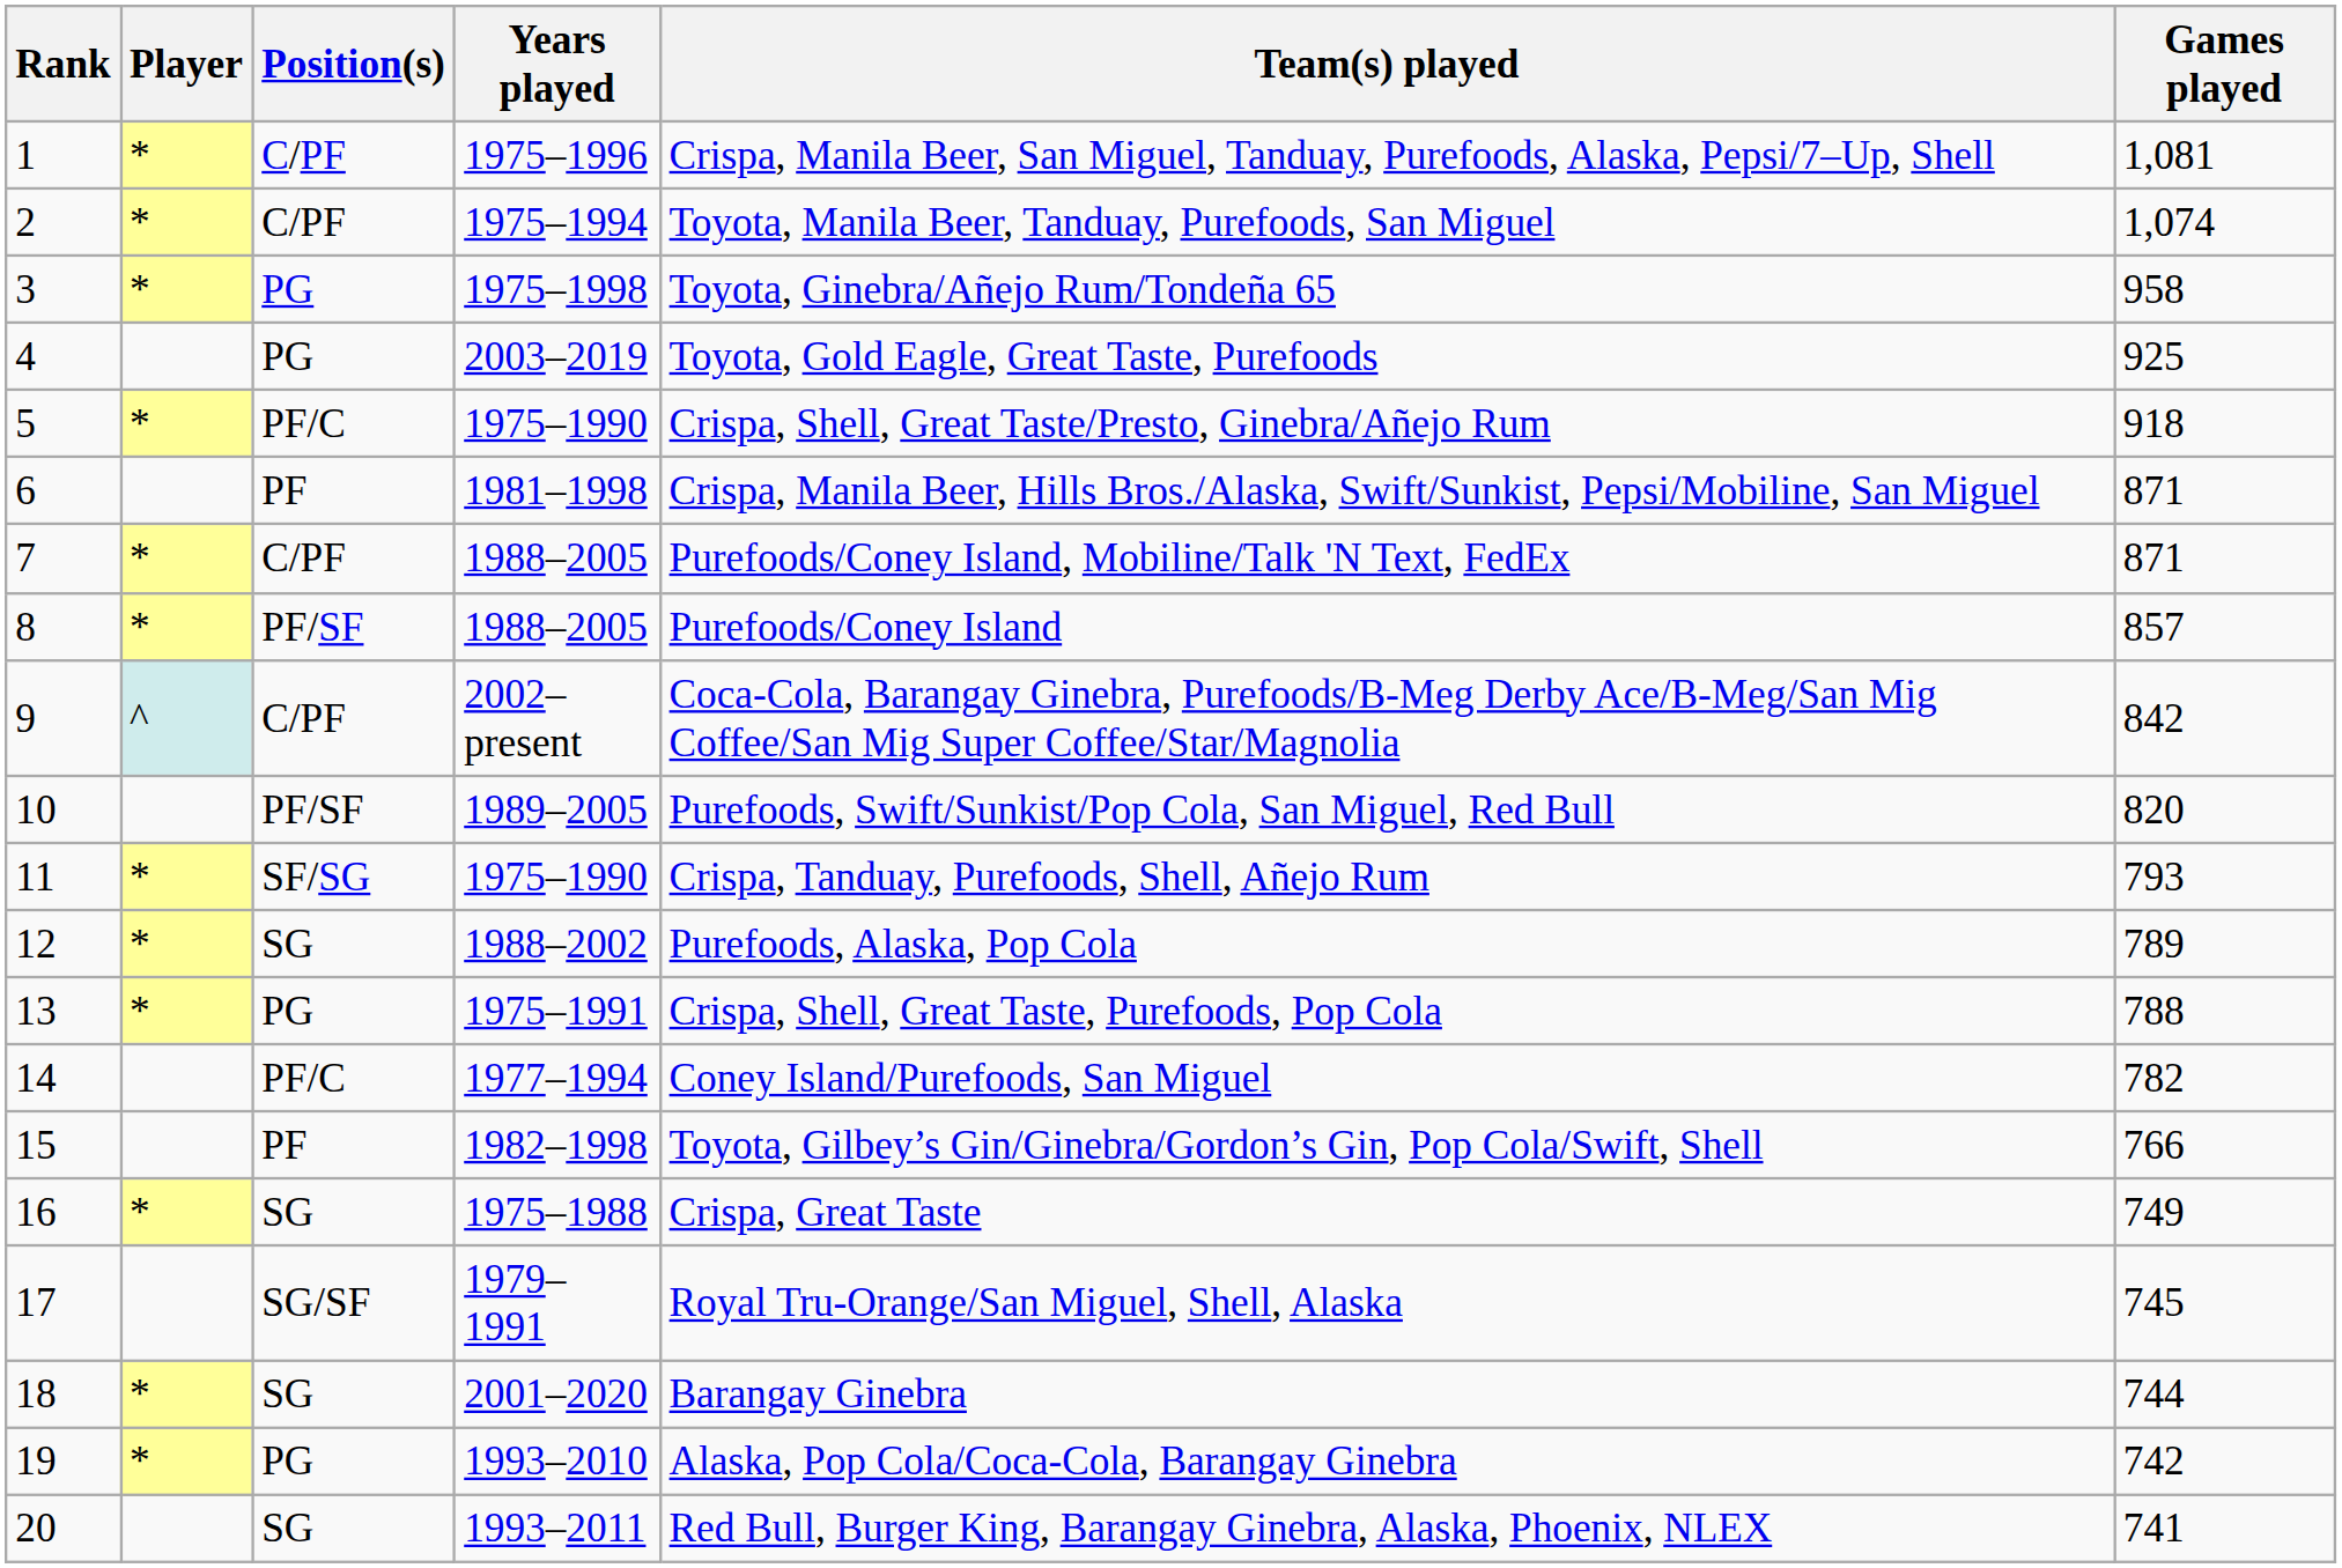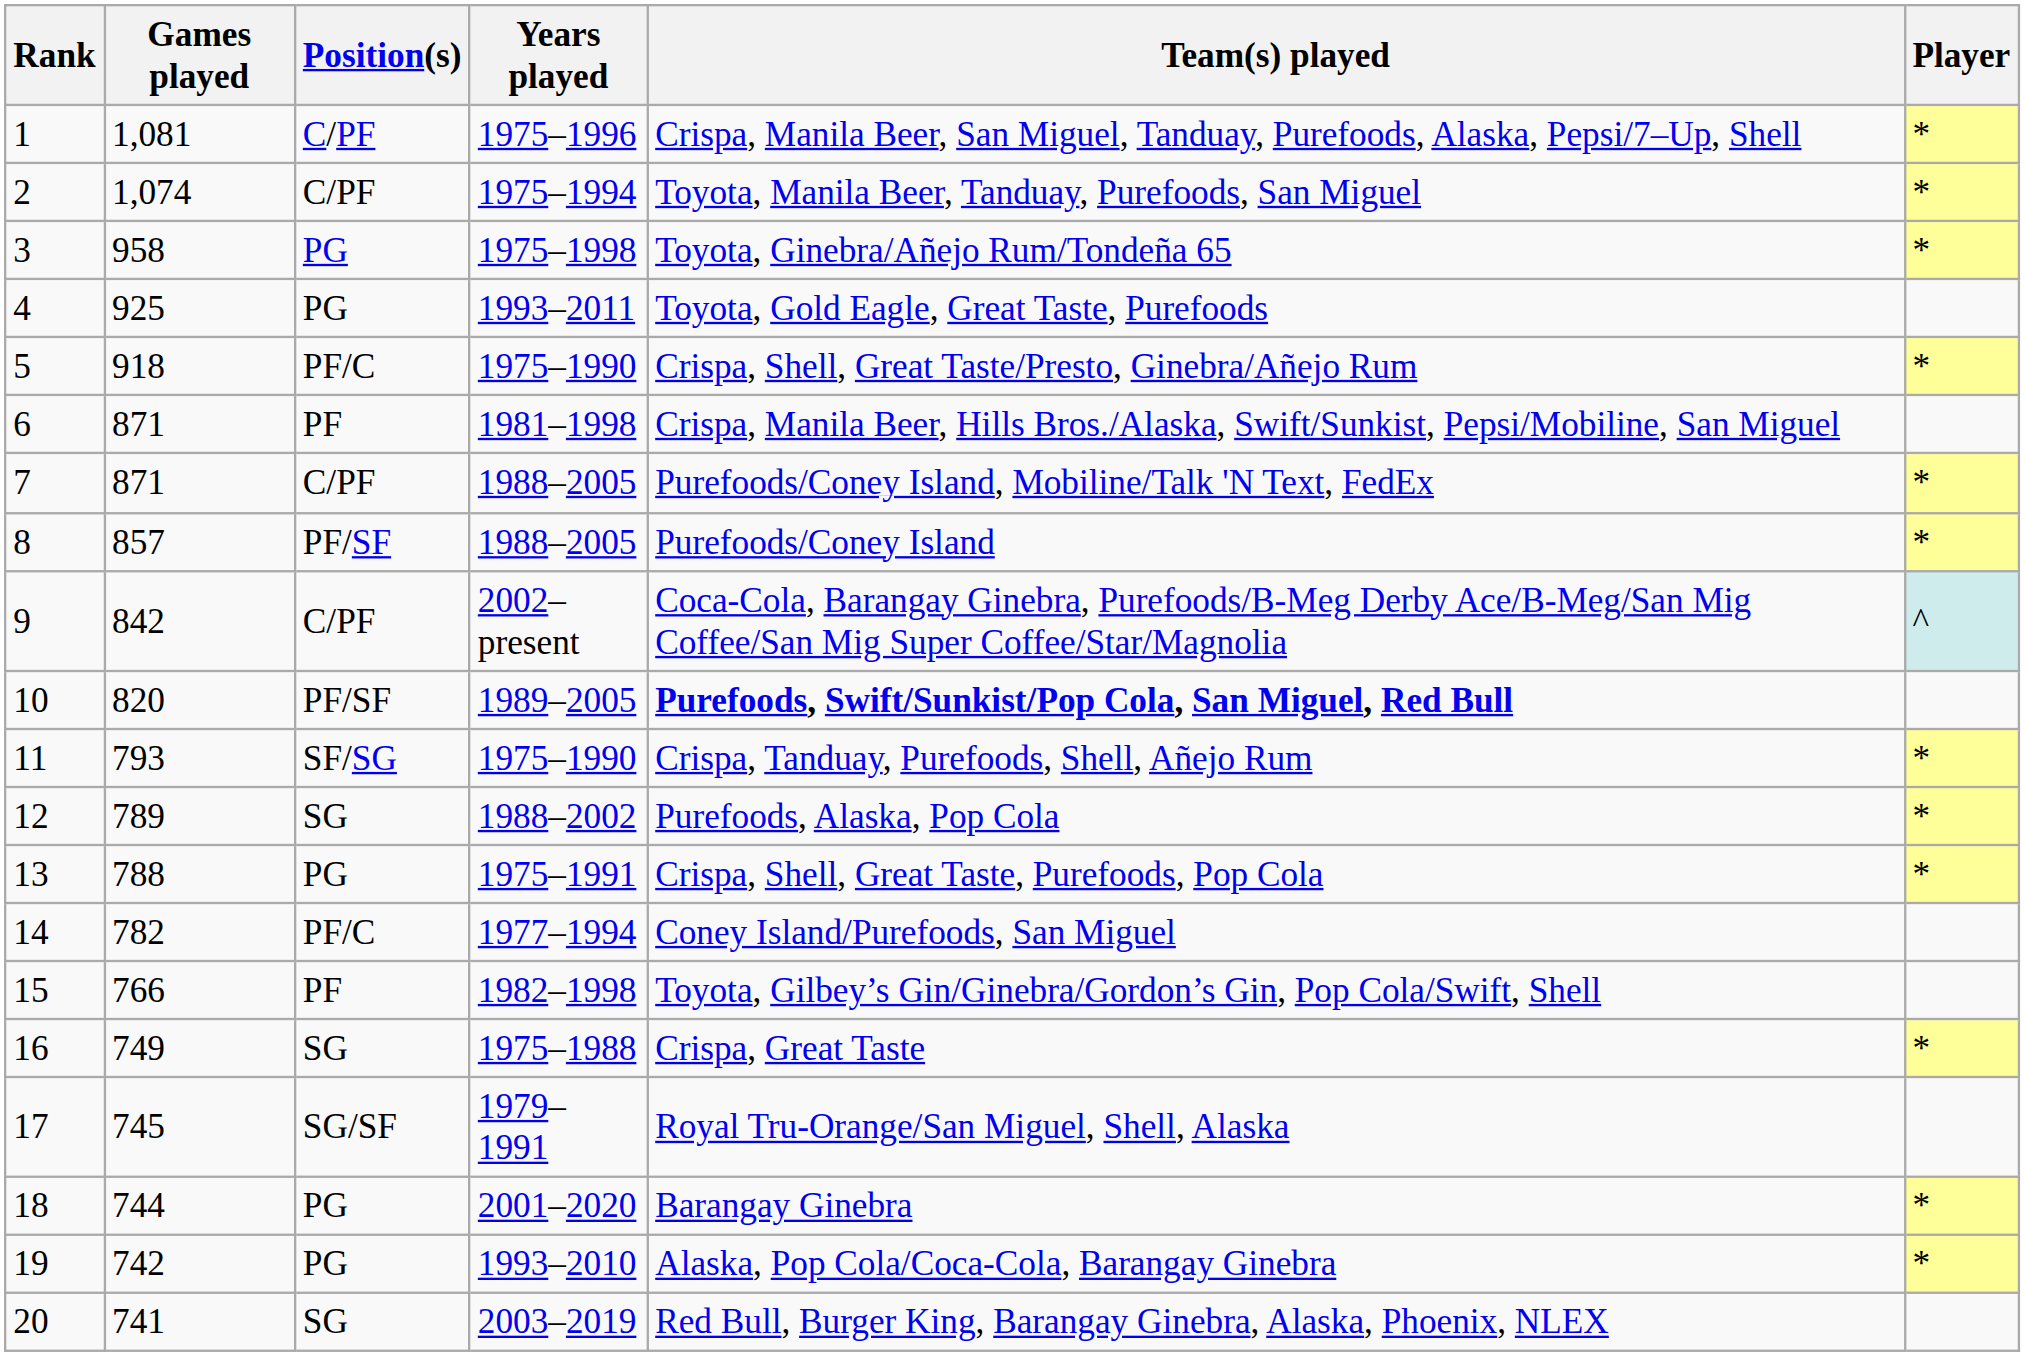columns swapped: Player <-> Games played
4 | Years played: 2003–2019 -> 1993–2011
10 | Team(s) played: normal -> bold
18 | Position(s): SG -> PG
20 | Years played: 1993–2011 -> 2003–2019
